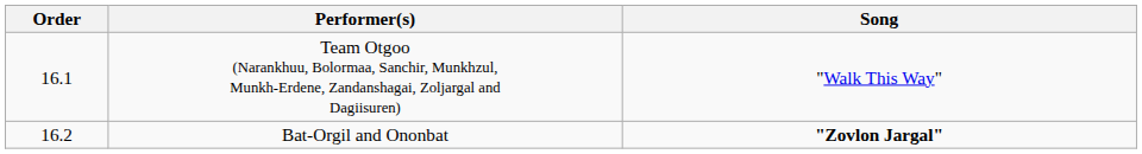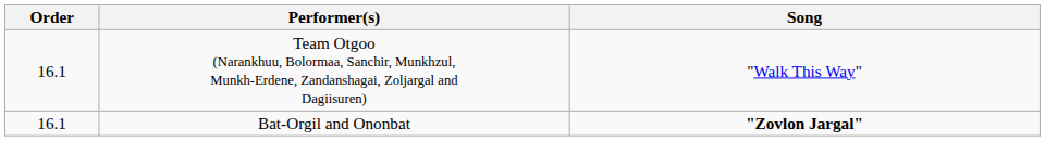Bat-Orgil and Ononbat | Order: 16.2 -> 16.1
